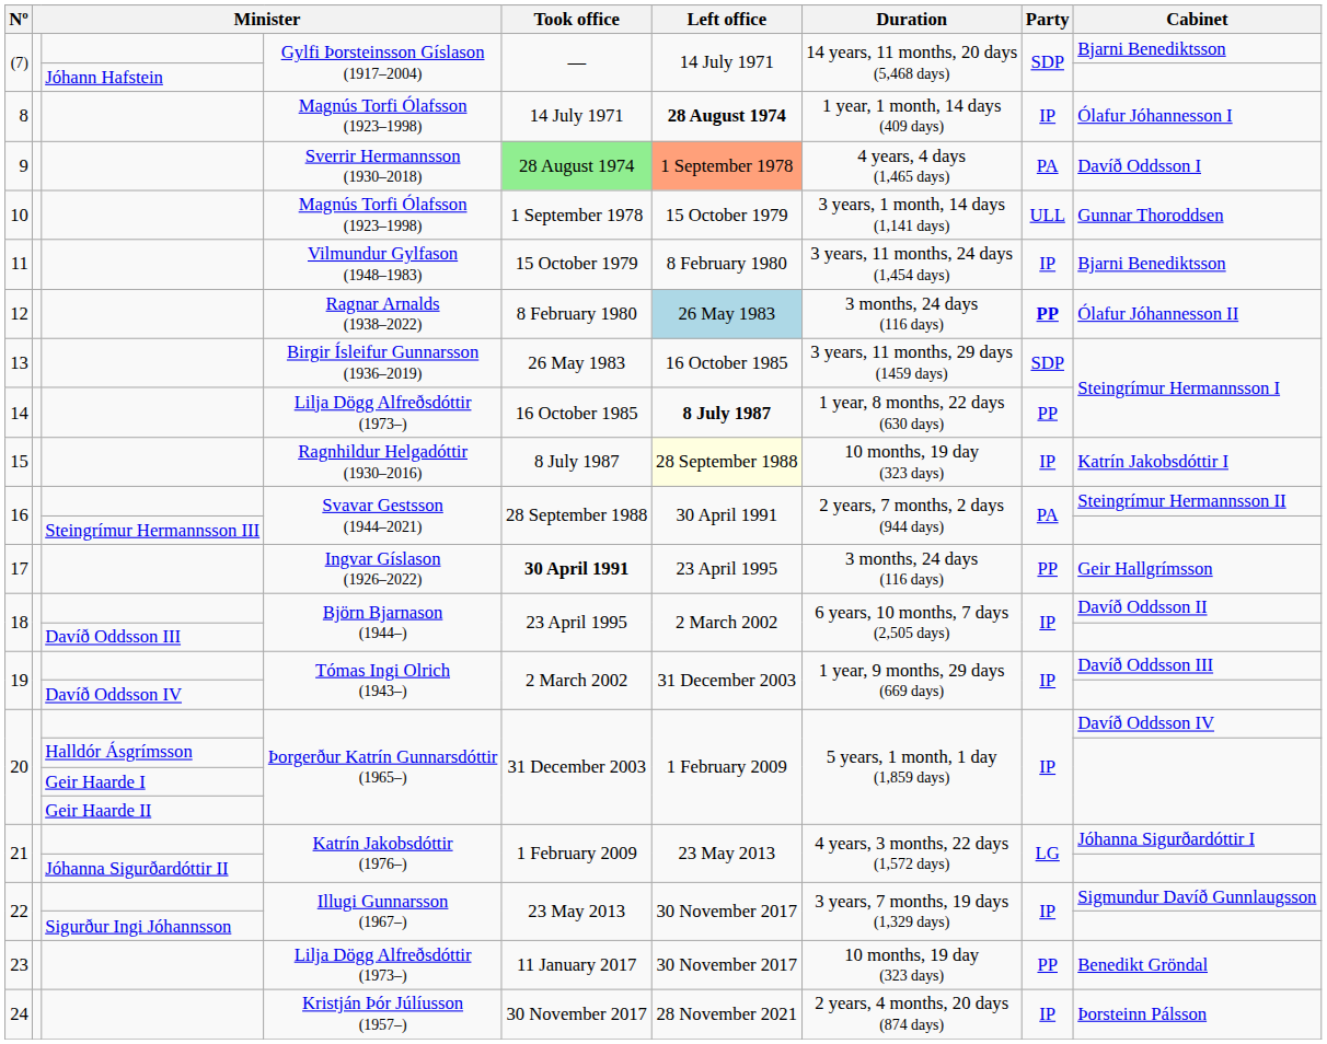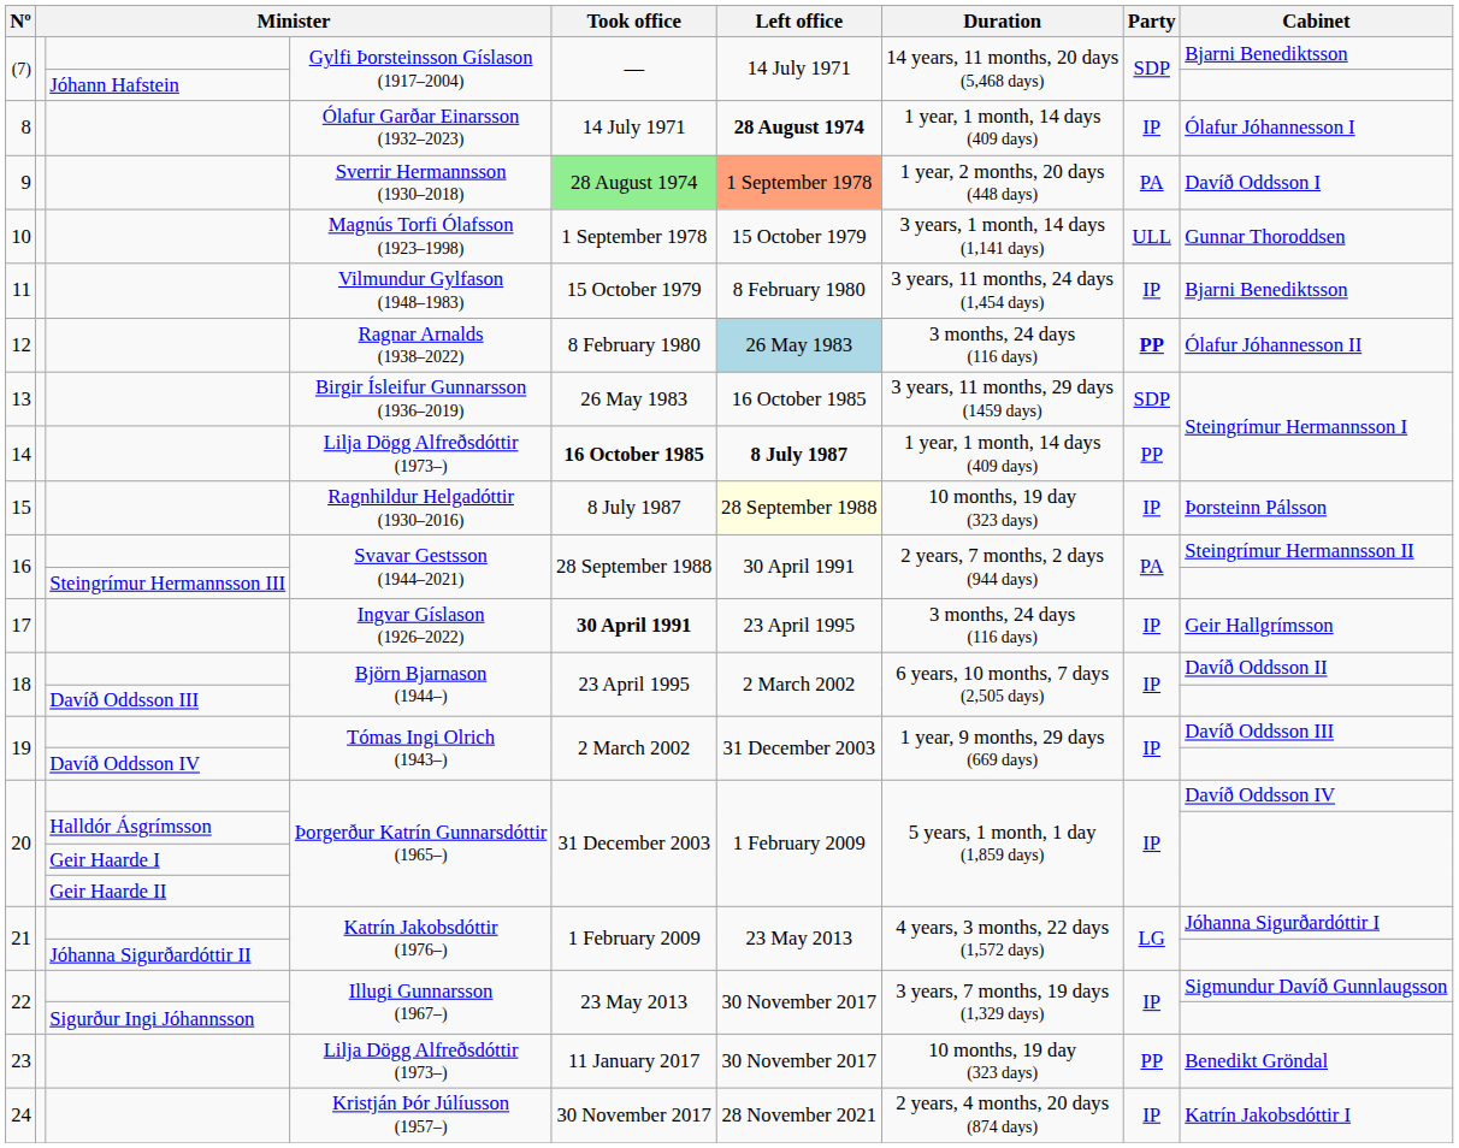8 | column 4: Magnús Torfi Ólafsson (1923–1998) -> Ólafur Garðar Einarsson (1932–2023)
9 | Duration: 4 years, 4 days (1,465 days) -> 1 year, 2 months, 20 days (448 days)
14 | Took office: normal -> bold
14 | Duration: 1 year, 8 months, 22 days (630 days) -> 1 year, 1 month, 14 days (409 days)
15 | Cabinet: Katrín Jakobsdóttir I -> Þorsteinn Pálsson
17 | Party: PP -> IP
24 | Cabinet: Þorsteinn Pálsson -> Katrín Jakobsdóttir I
